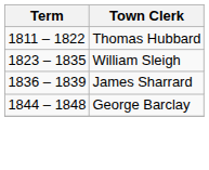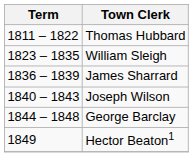+ row: 1840 – 1843 | Joseph Wilson
+ row: 1849 | Hector Beaton1
